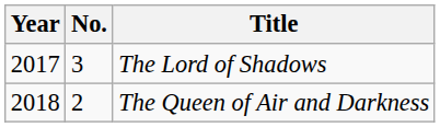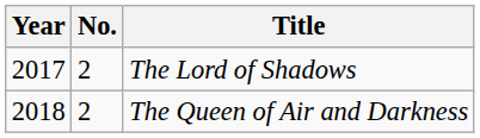The Lord of Shadows | No.: 3 -> 2
